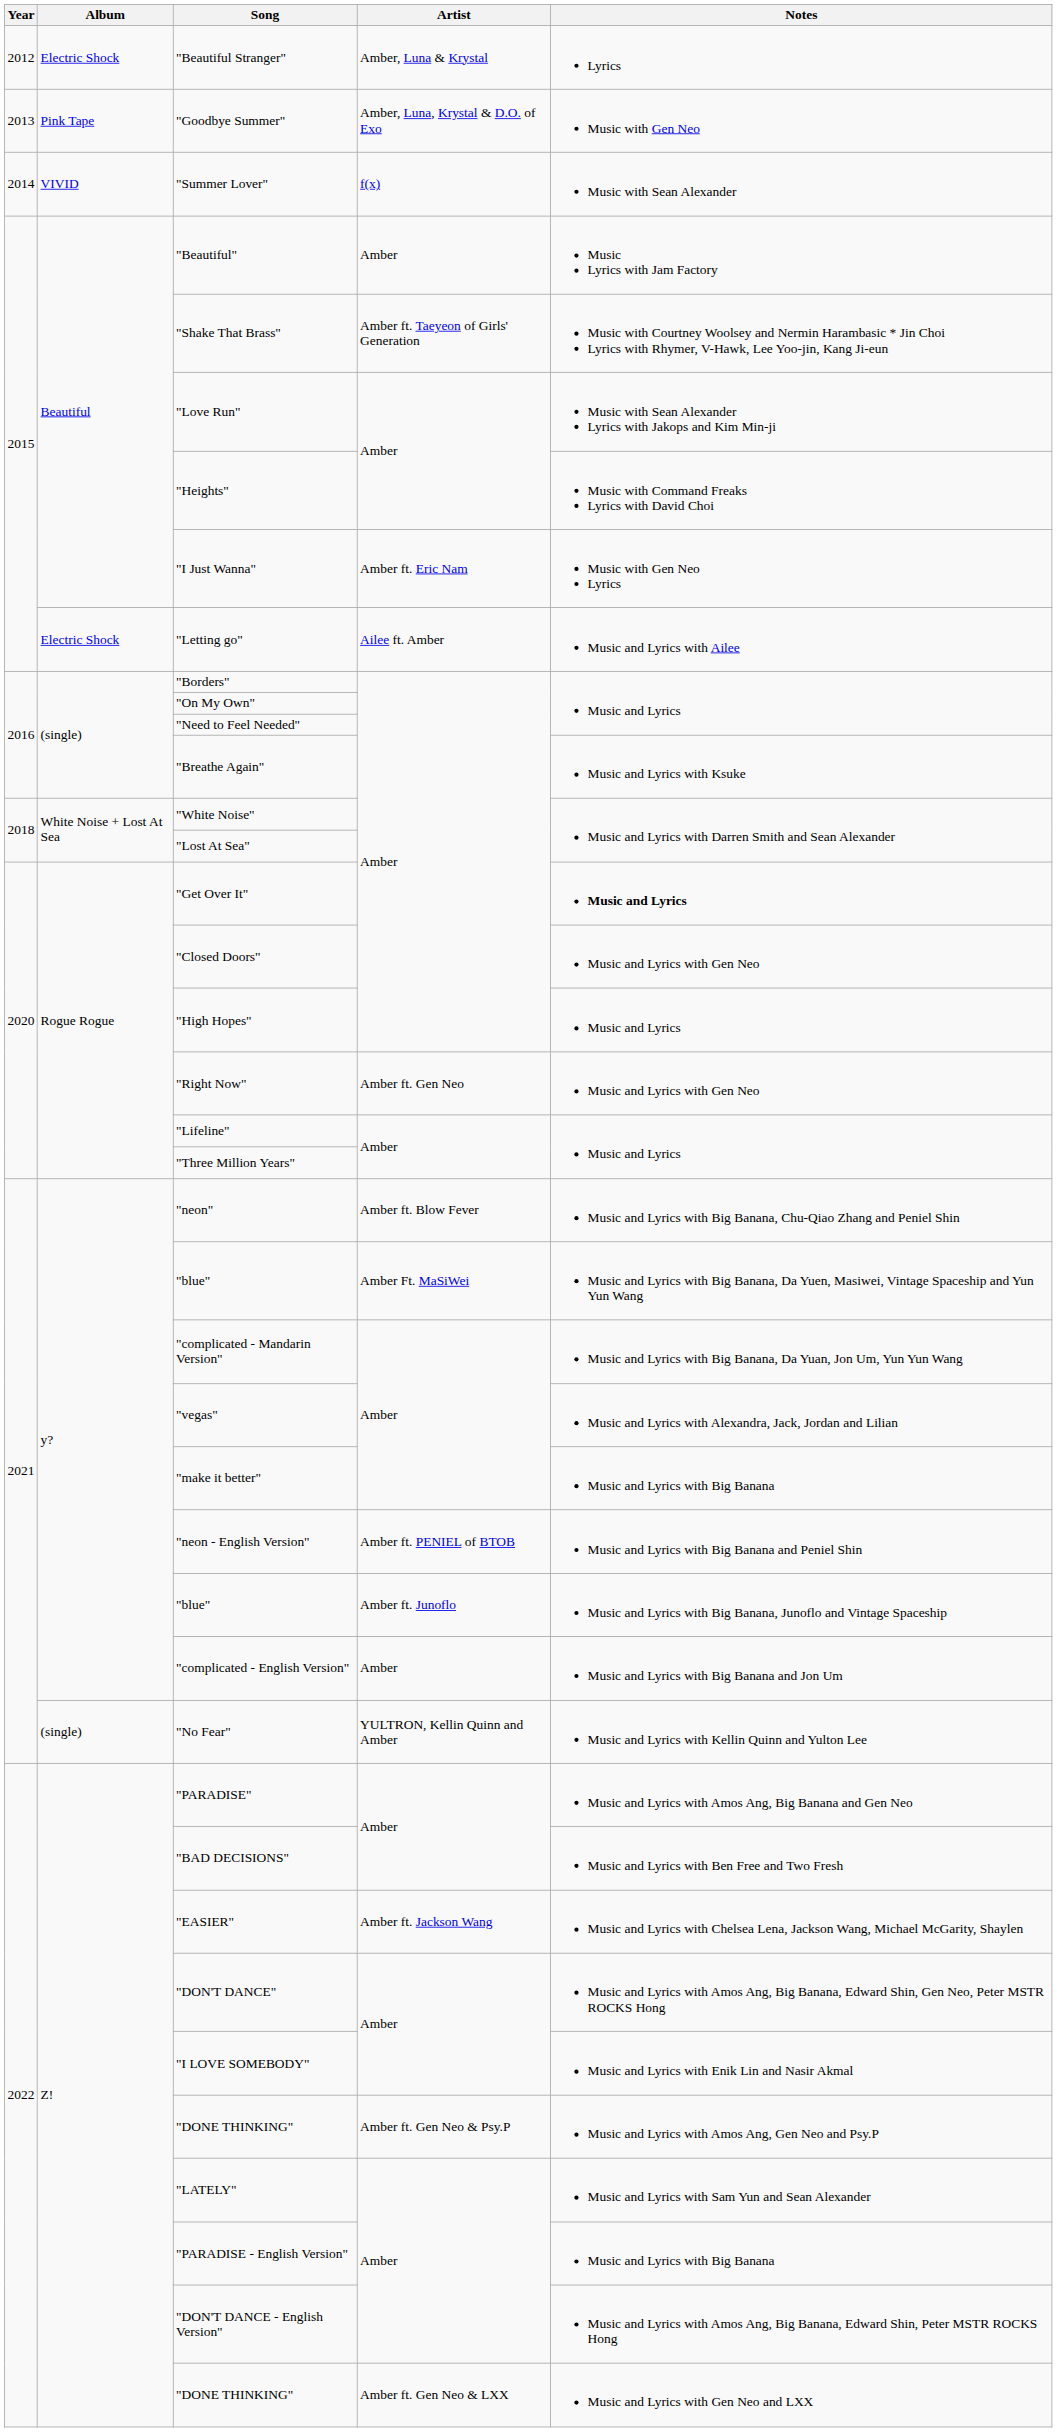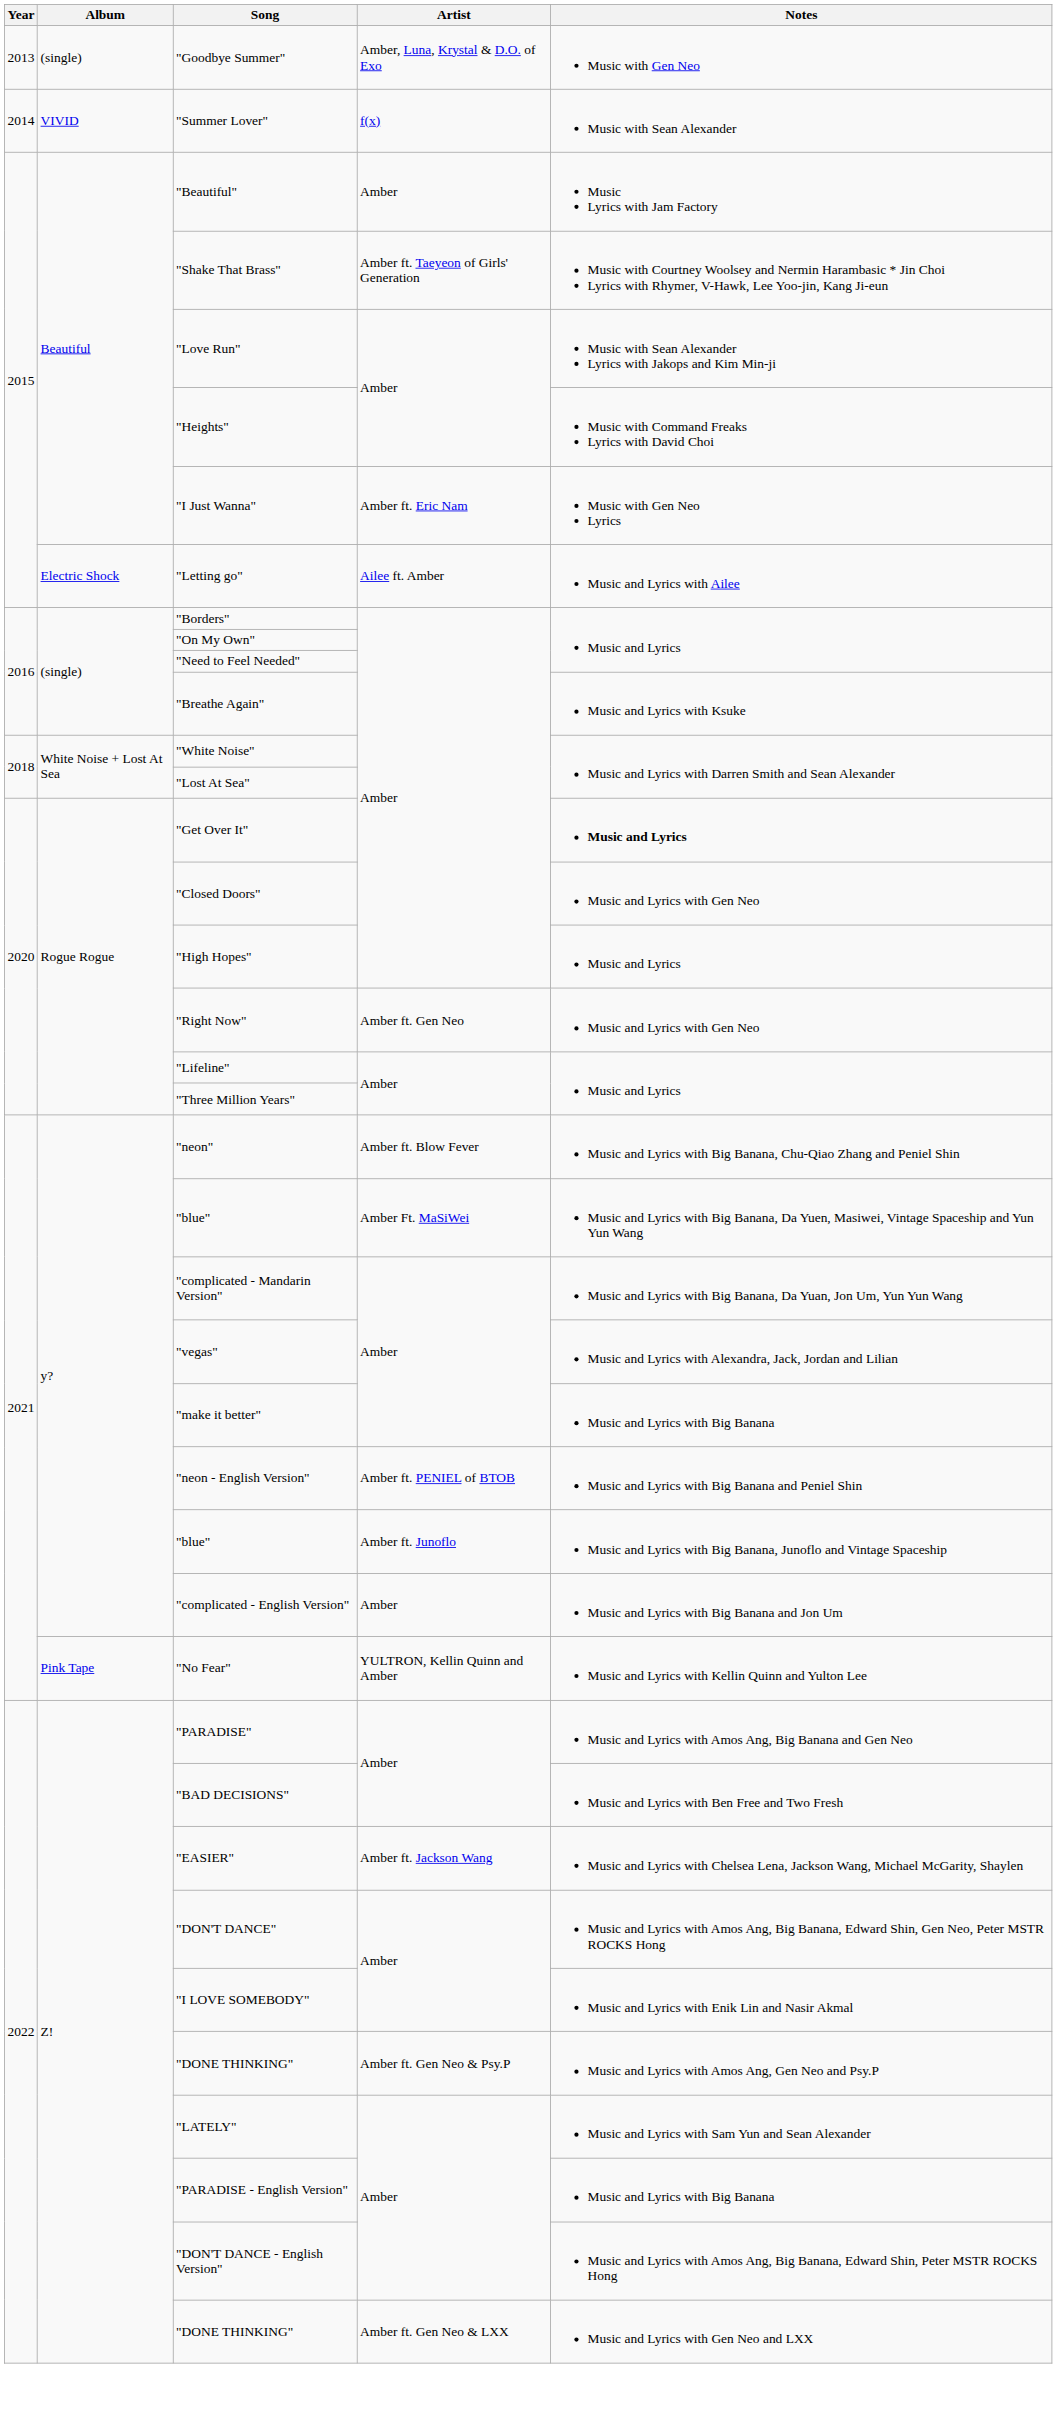- row: 2012 | Electric Shock | "Beautiful Stranger" | Amber, Luna & Krystal | Lyrics
"Goodbye Summer" | Album: Pink Tape -> (single)
"No Fear" | Album: (single) -> Pink Tape
